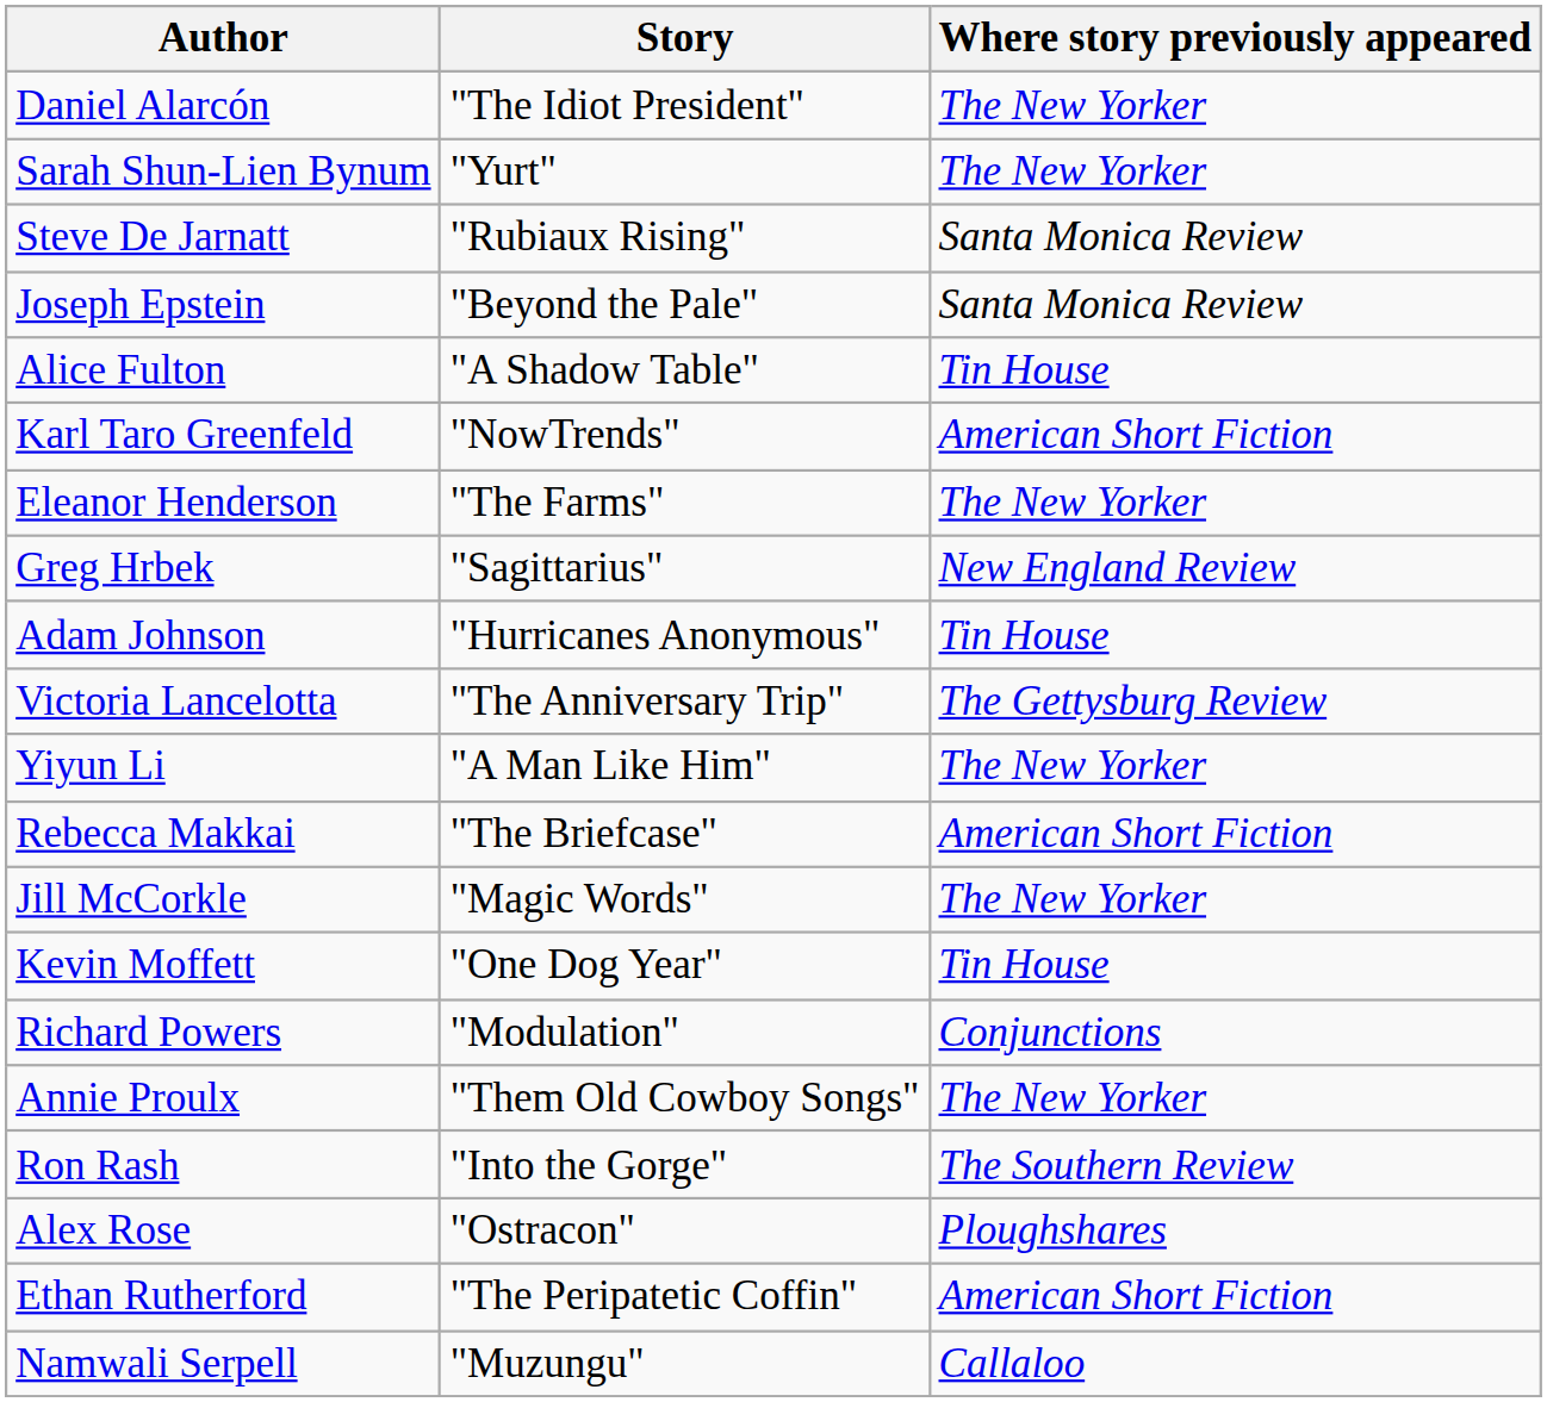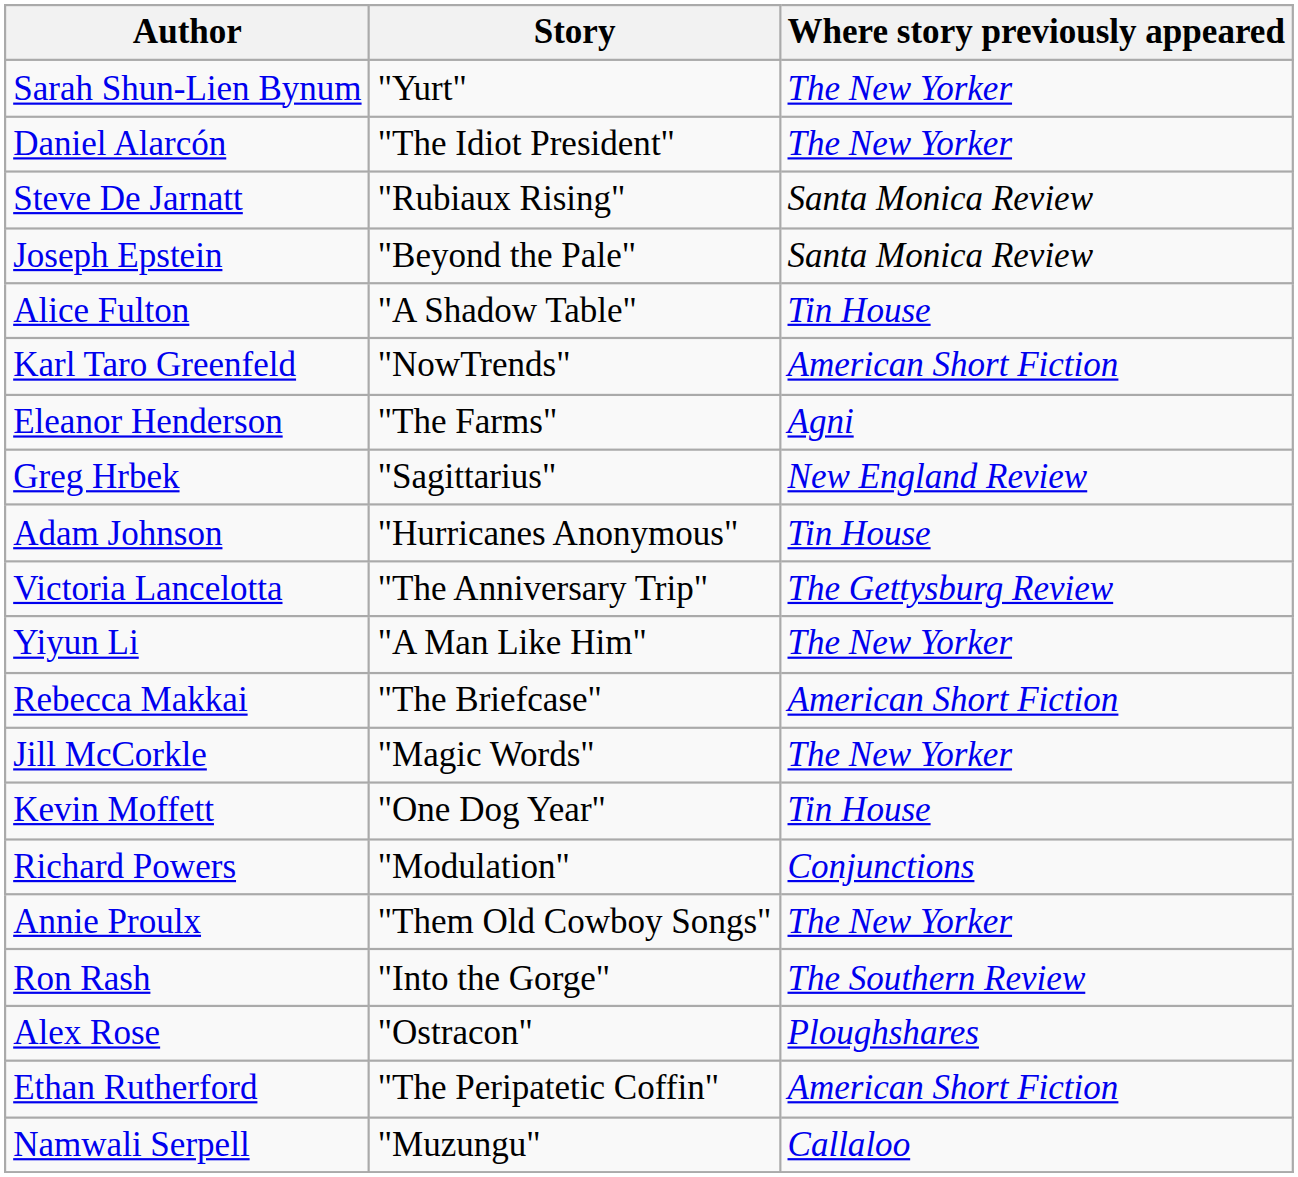rows swapped: Daniel Alarcón <-> Sarah Shun-Lien Bynum
Eleanor Henderson | Where story previously appeared: The New Yorker -> Agni
